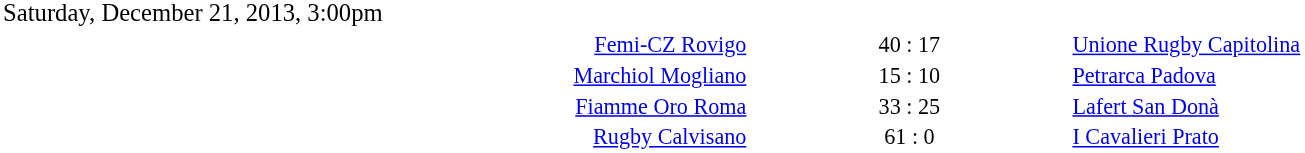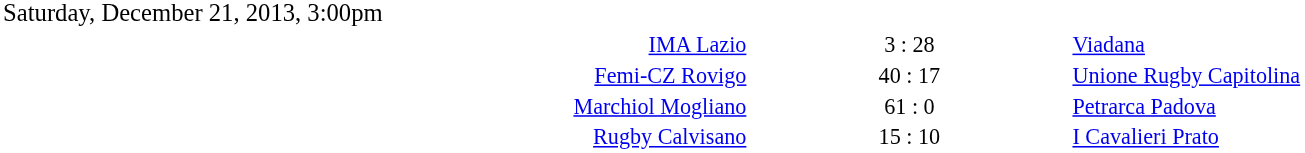+ row: IMA Lazio | 3 : 28 | Viadana
Marchiol Mogliano | column 2: 15 : 10 -> 61 : 0
- row: Fiamme Oro Roma | 33 : 25 | Lafert San Donà
Rugby Calvisano | column 2: 61 : 0 -> 15 : 10
